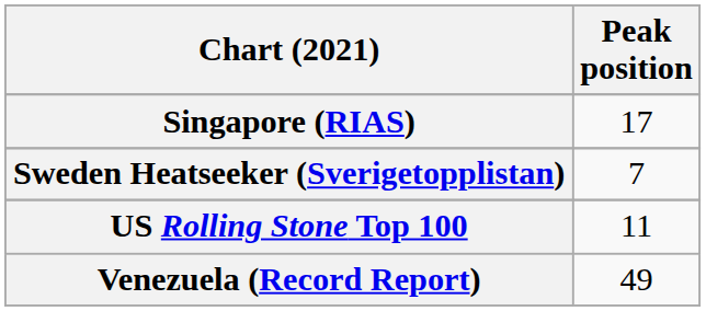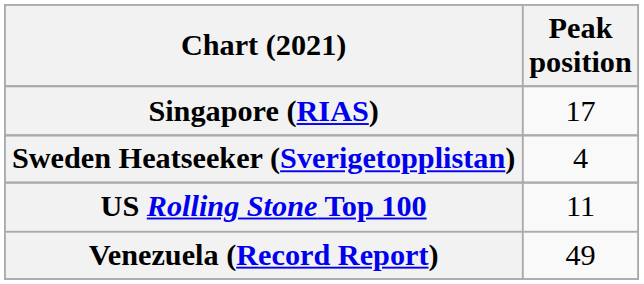Sweden Heatseeker (Sverigetopplistan) | Peak position: 7 -> 4
